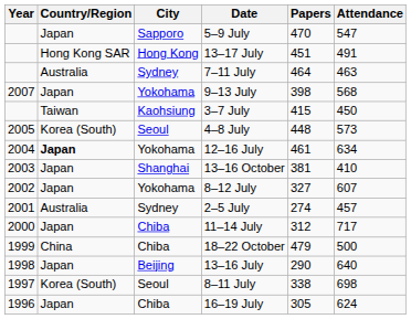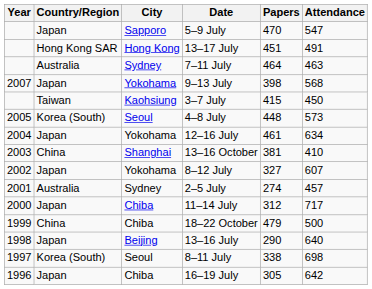12–16 July | Country/Region: bold -> normal
13–16 October | Country/Region: Japan -> China
16–19 July | Attendance: 624 -> 642
